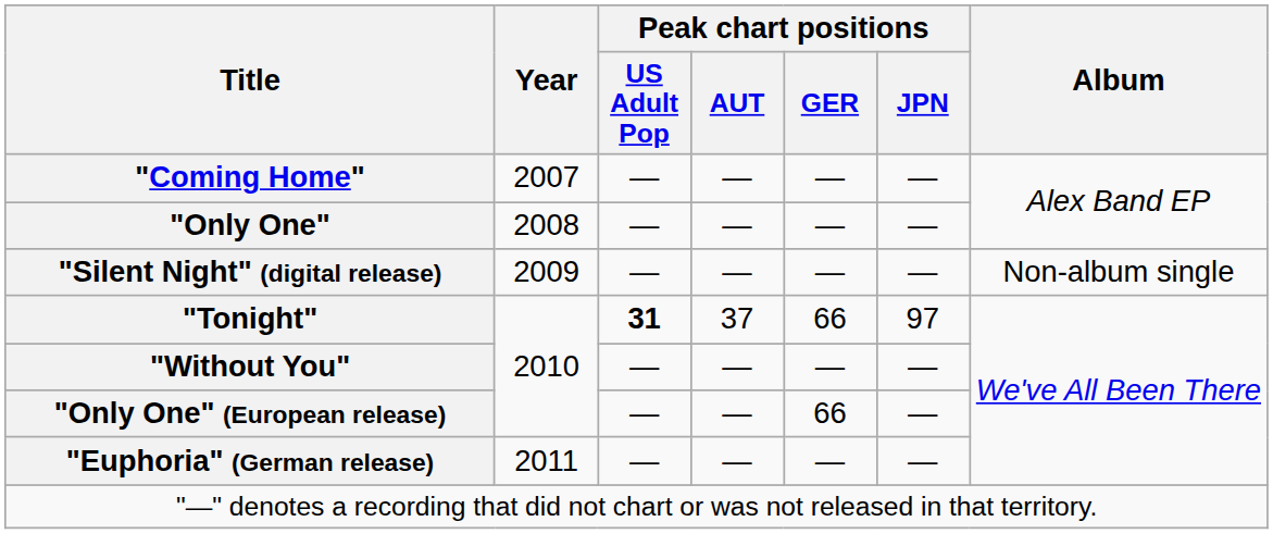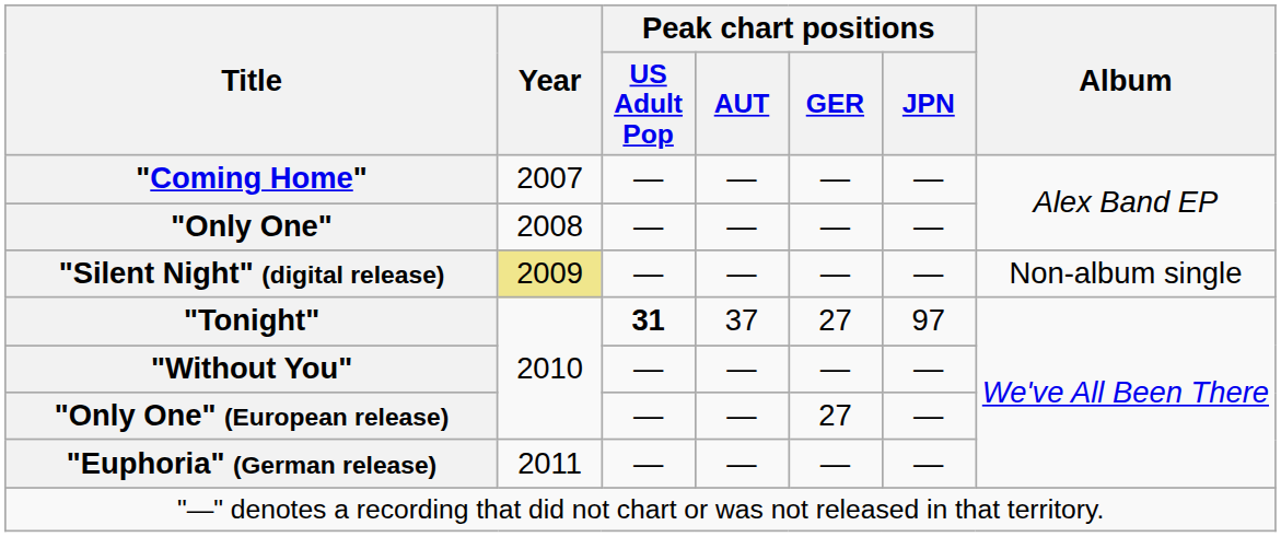"Silent Night" (digital release) | Year: no background -> khaki background
"Tonight" | Peak chart positions / GER: 66 -> 27
"Only One" (European release) | Peak chart positions / GER: 66 -> 27
